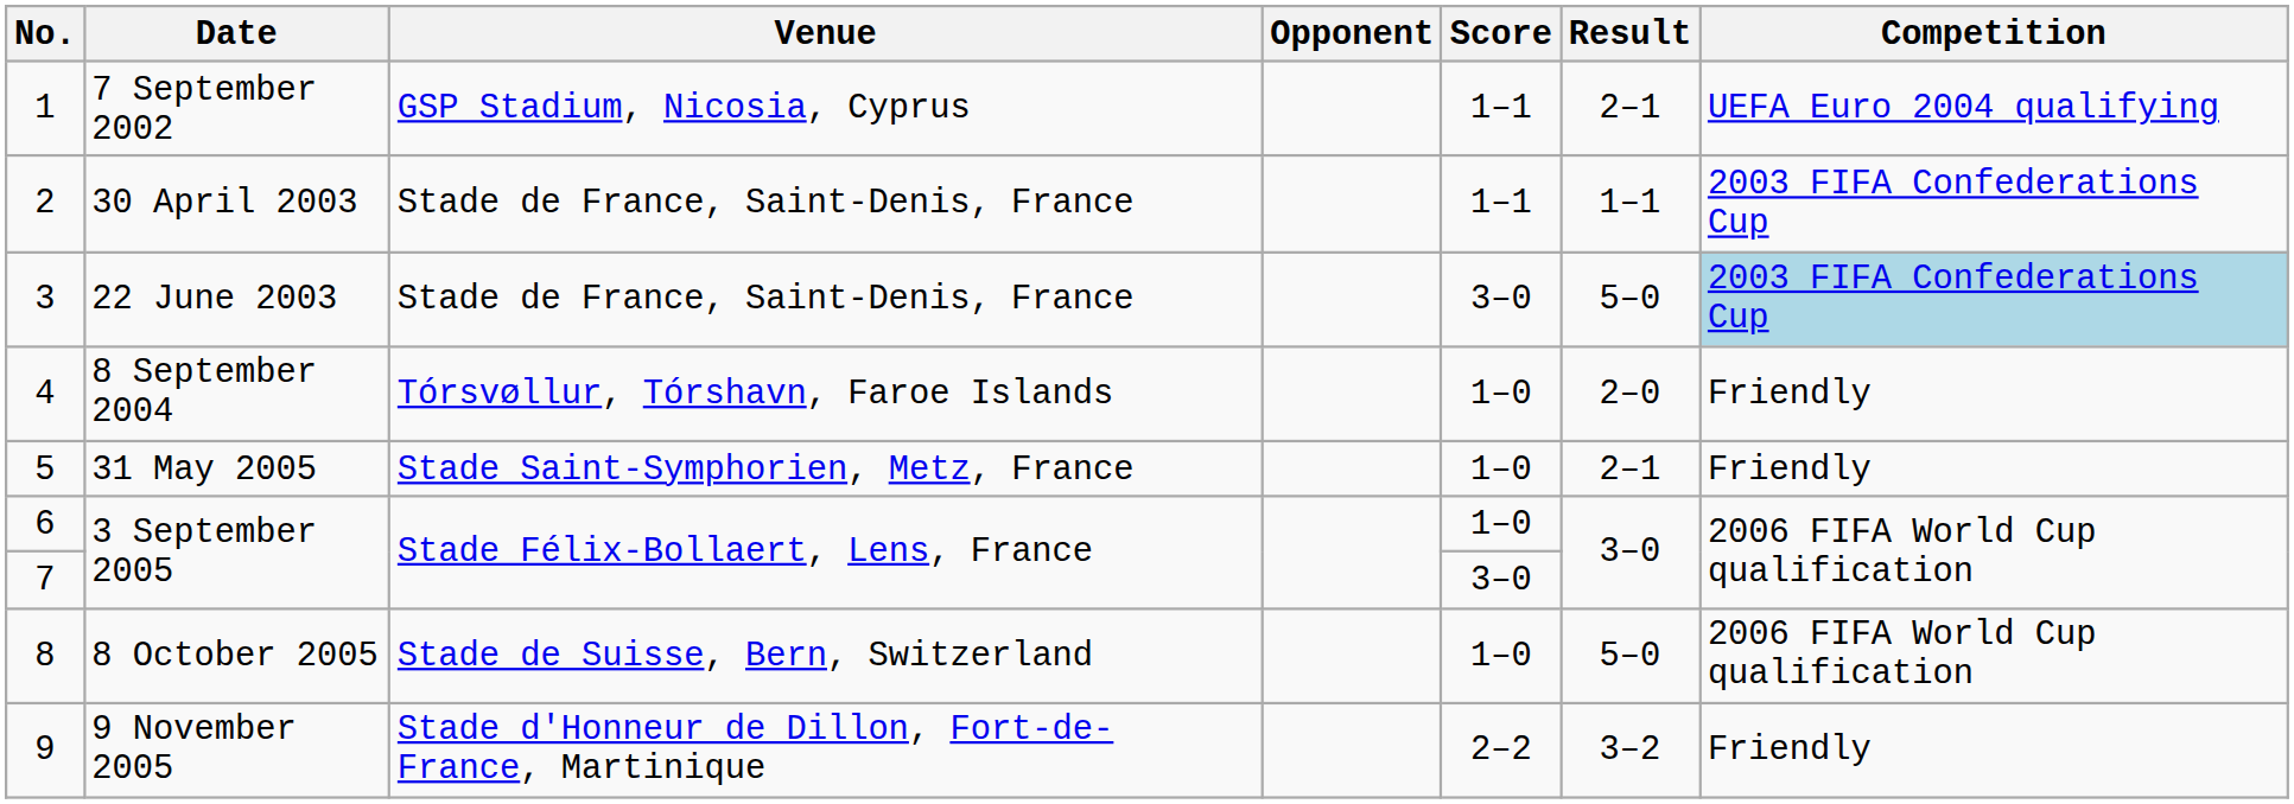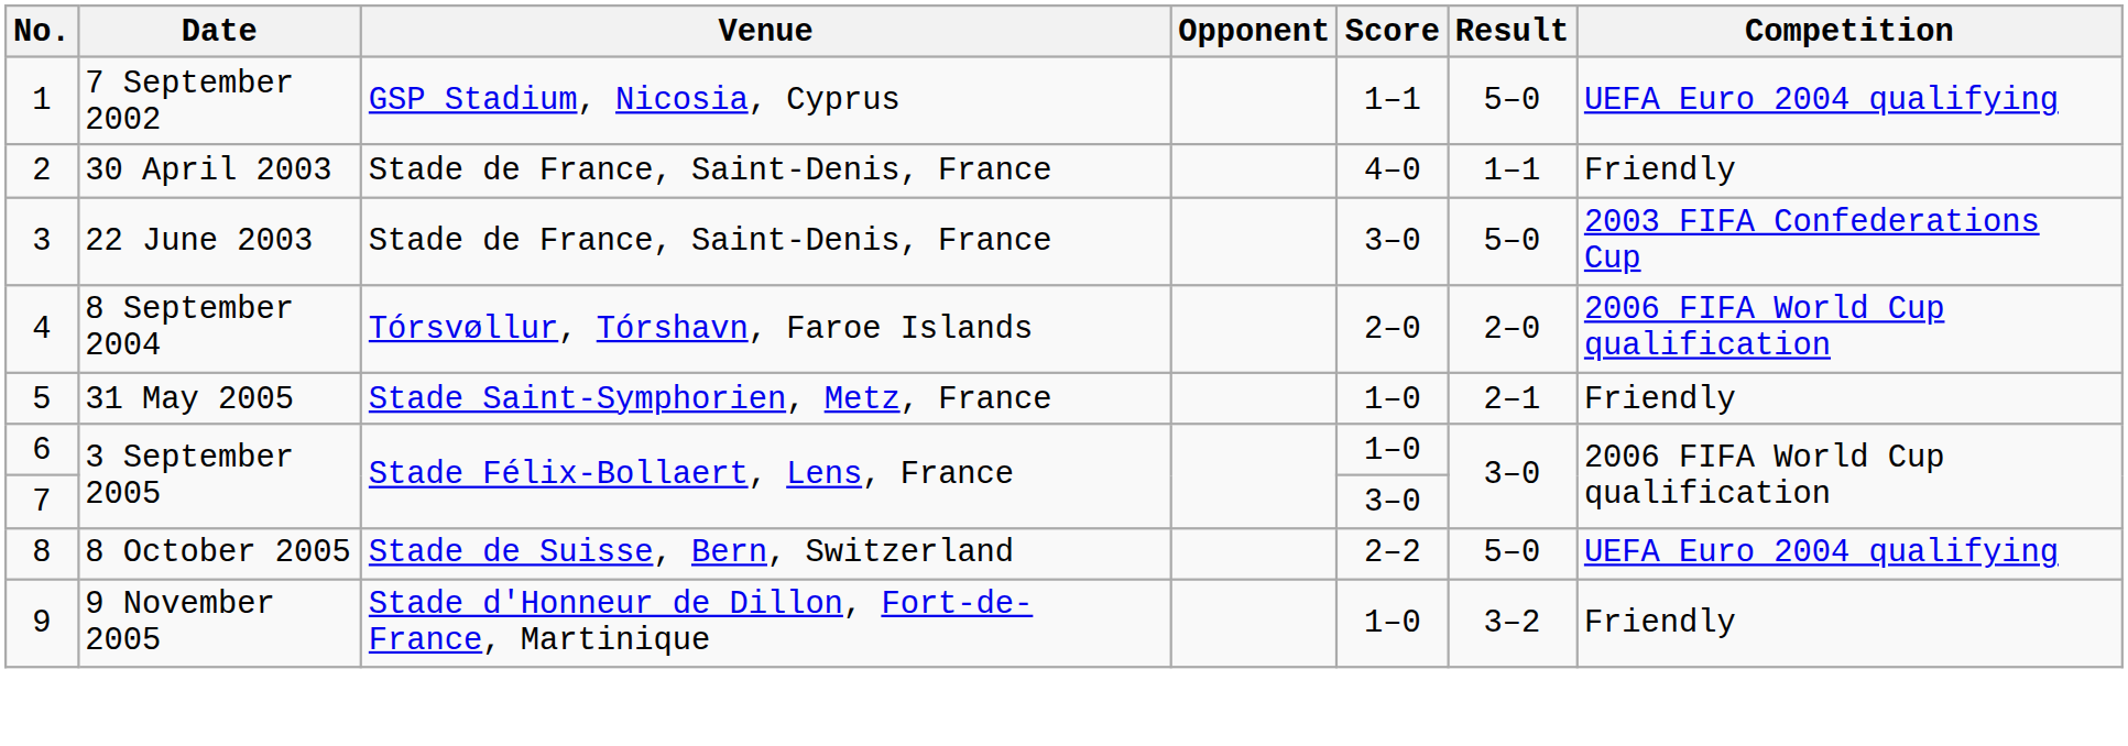1 | Result: 2–1 -> 5–0
2 | Score: 1–1 -> 4–0
2 | Competition: 2003 FIFA Confederations Cup -> Friendly
3 | Competition: lightblue background -> no background
4 | Score: 1–0 -> 2–0
4 | Competition: Friendly -> 2006 FIFA World Cup qualification
8 | Score: 1–0 -> 2–2
8 | Competition: 2006 FIFA World Cup qualification -> UEFA Euro 2004 qualifying
9 | Score: 2–2 -> 1–0
